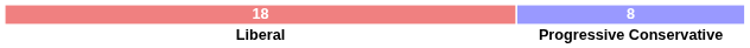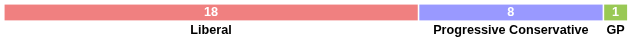+ column: 1 | GP
